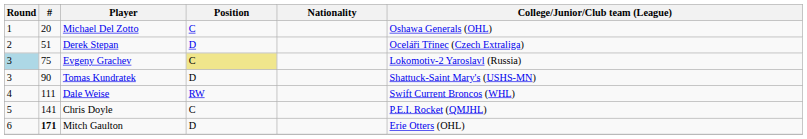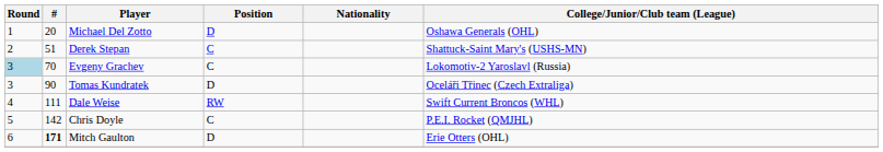Michael Del Zotto | Position: C -> D
Derek Stepan | Position: D -> C
Derek Stepan | College/Junior/Club team (League): Oceláři Třinec (Czech Extraliga) -> Shattuck-Saint Mary's (USHS-MN)
Evgeny Grachev | #: 75 -> 70
Evgeny Grachev | Position: khaki background -> no background
Tomas Kundratek | College/Junior/Club team (League): Shattuck-Saint Mary's (USHS-MN) -> Oceláři Třinec (Czech Extraliga)
Chris Doyle | #: 141 -> 142
